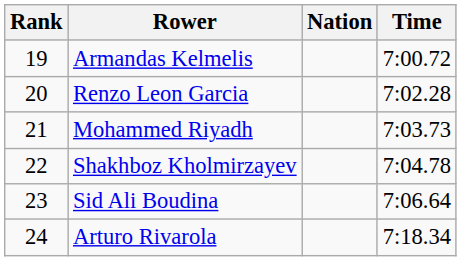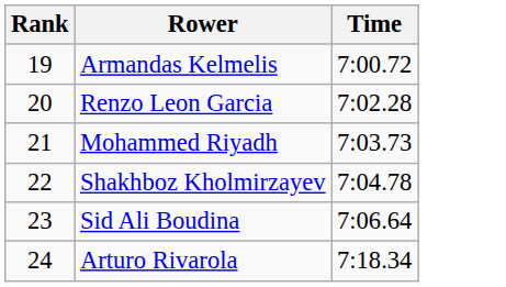- column: Nation
